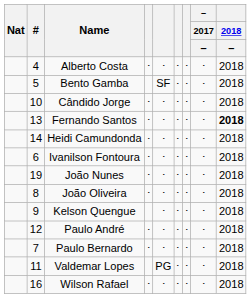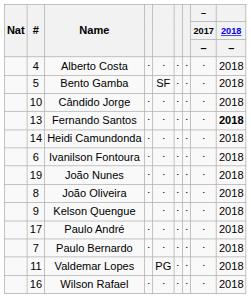Paulo André | #: 12 -> 17
